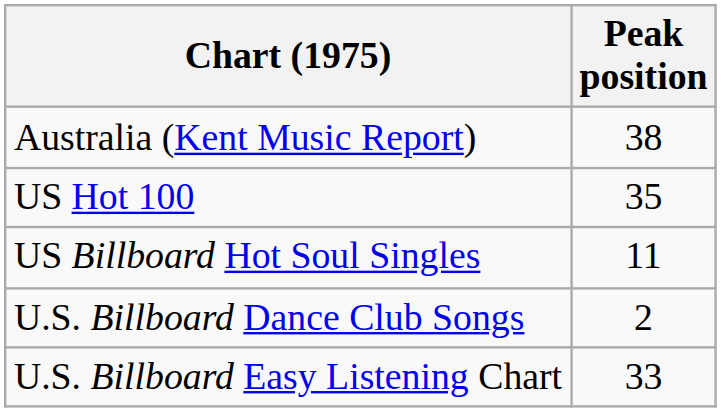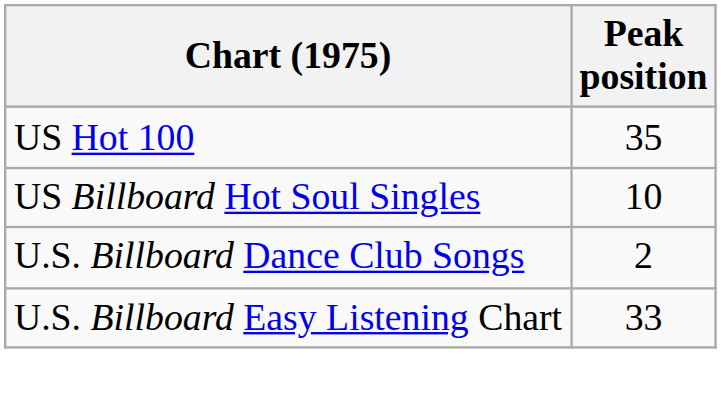- row: Australia (Kent Music Report) | 38
US Billboard Hot Soul Singles | Peak position: 11 -> 10
